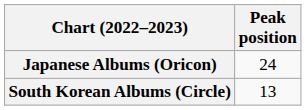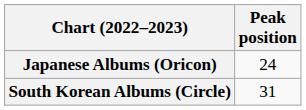South Korean Albums (Circle) | Peak position: 13 -> 31
